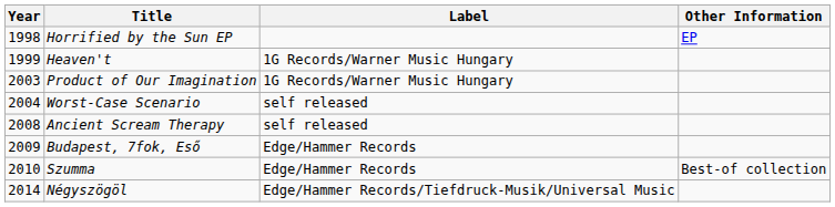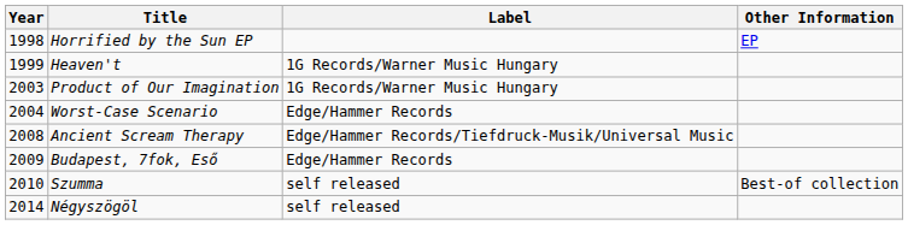Worst-Case Scenario | Label: self released -> Edge/Hammer Records
Ancient Scream Therapy | Label: self released -> Edge/Hammer Records/Tiefdruck-Musik/Universal Music
Szumma | Label: Edge/Hammer Records -> self released
Négyszögöl | Label: Edge/Hammer Records/Tiefdruck-Musik/Universal Music -> self released
